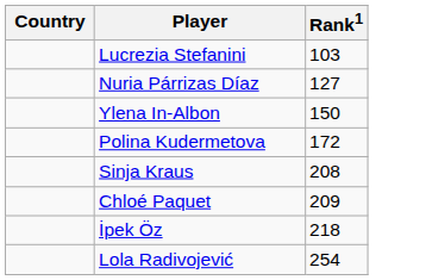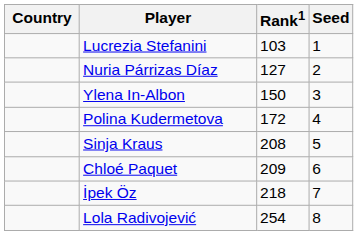+ column: Seed | 1 | 2 | 3 | 4 | 5 | 6 | 7 | 8
